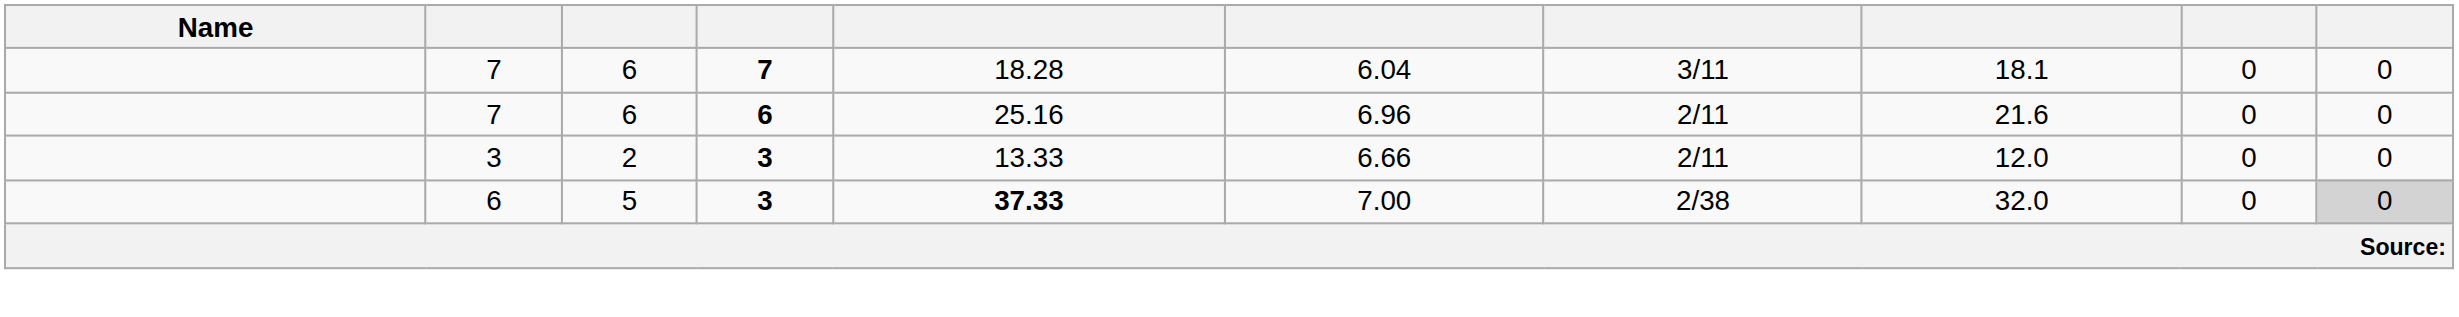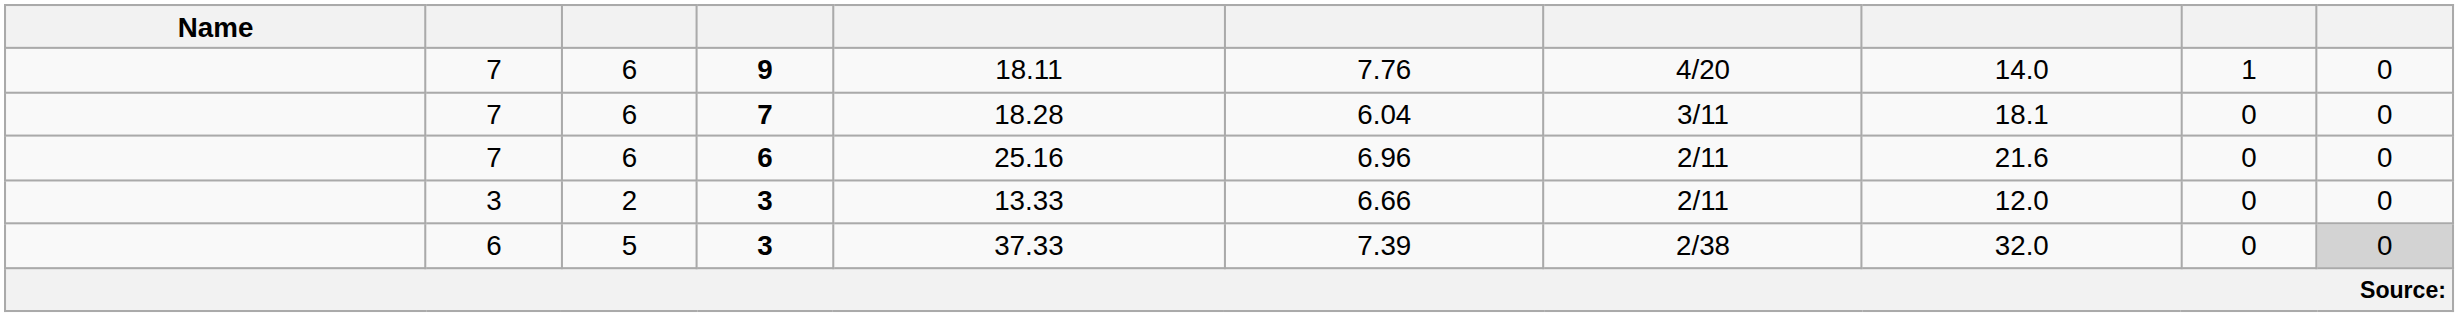+ row: 7 | 6 | 9 | 18.11 | 7.76 | 4/20 | 14.0 | 1 | 0
6 / 3 | column 5: bold -> normal
6 / 3 | column 6: 7.00 -> 7.39
